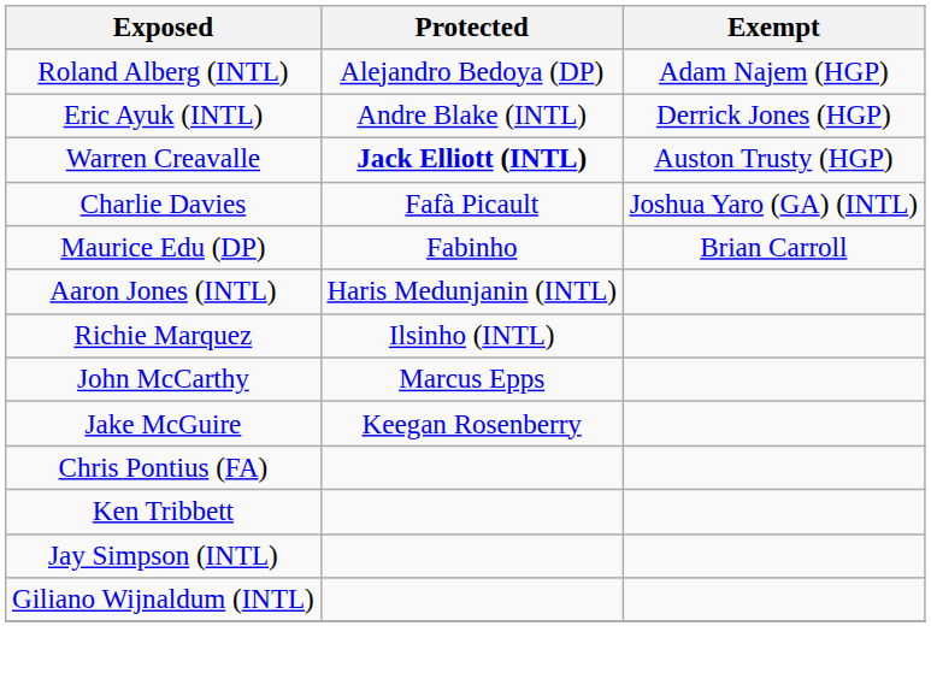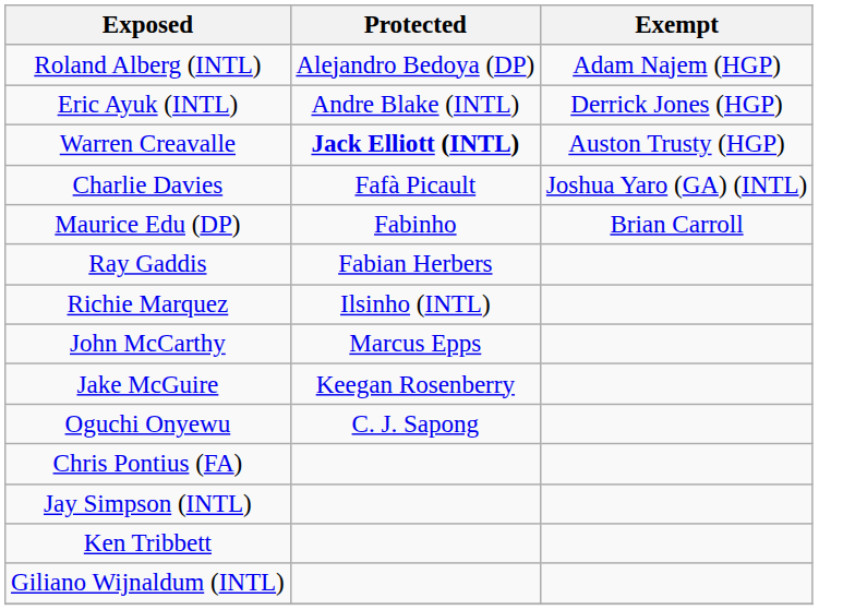+ row: Ray Gaddis | Fabian Herbers
- row: Aaron Jones (INTL) | Haris Medunjanin (INTL)
+ row: Oguchi Onyewu | C. J. Sapong
rows swapped: Jay Simpson (INTL) <-> Ken Tribbett
